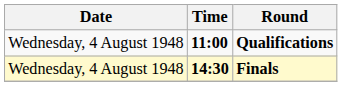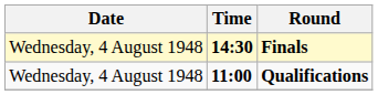rows swapped: Qualifications <-> Finals
